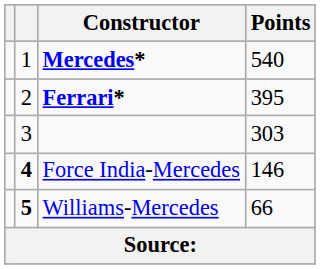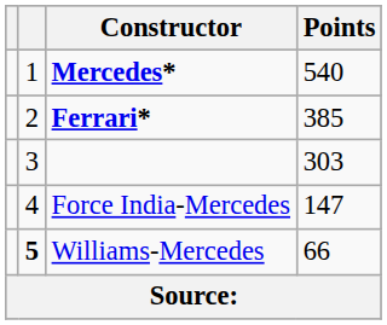Ferrari* | Points: 395 -> 385
Force India-Mercedes | column 2: bold -> normal
Force India-Mercedes | Points: 146 -> 147
